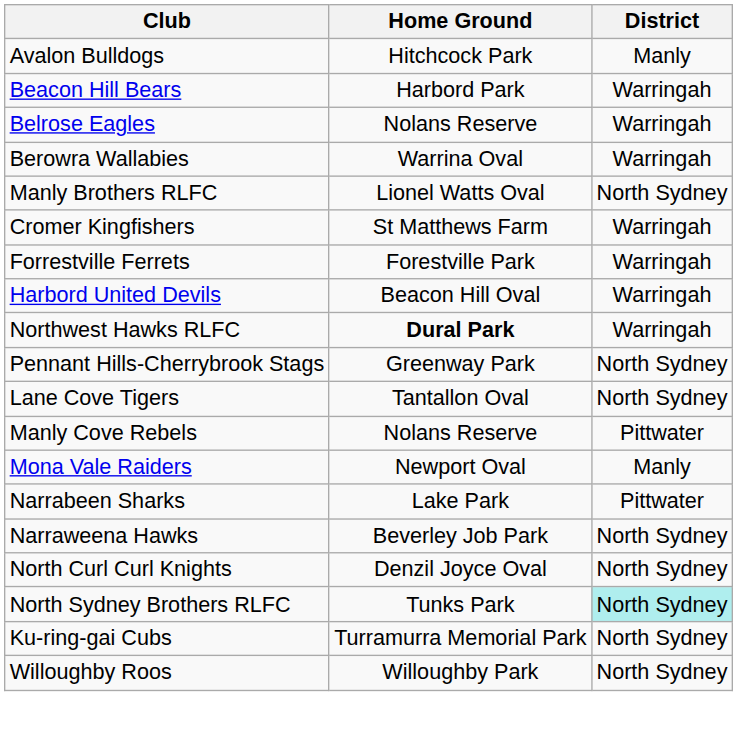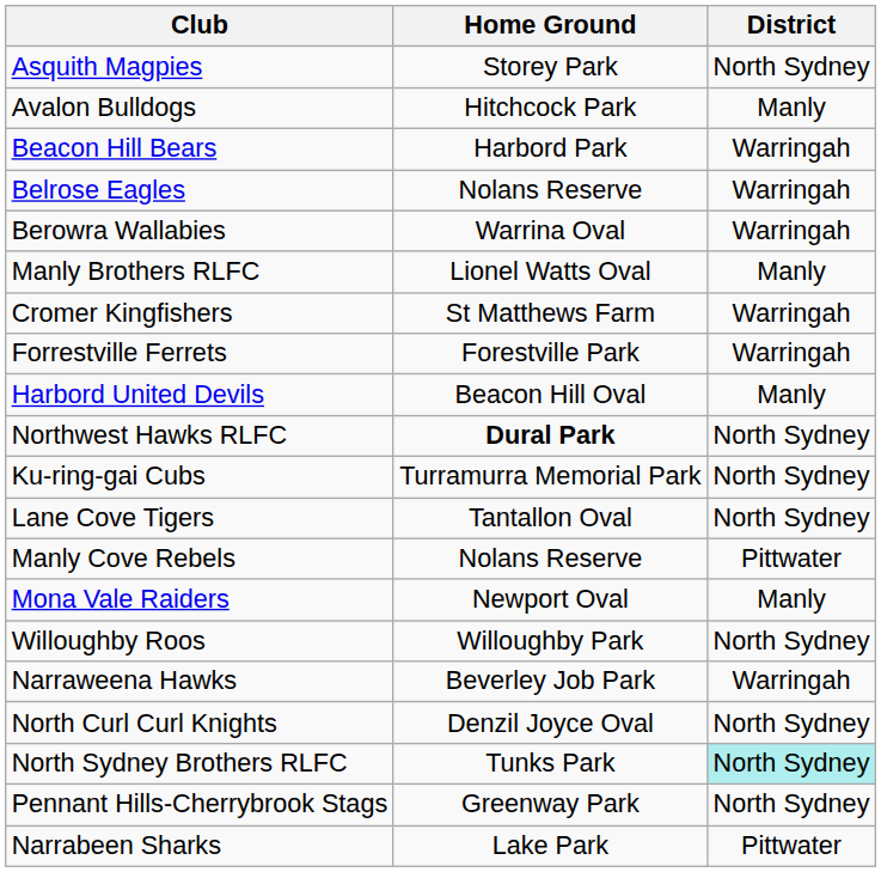+ row: Asquith Magpies | Storey Park | North Sydney
Manly Brothers RLFC | District: North Sydney -> Manly
Harbord United Devils | District: Warringah -> Manly
Northwest Hawks RLFC | District: Warringah -> North Sydney
rows swapped: Ku-ring-gai Cubs <-> Pennant Hills-Cherrybrook Stags
rows swapped: Narrabeen Sharks <-> Willoughby Roos
Narraweena Hawks | District: North Sydney -> Warringah
